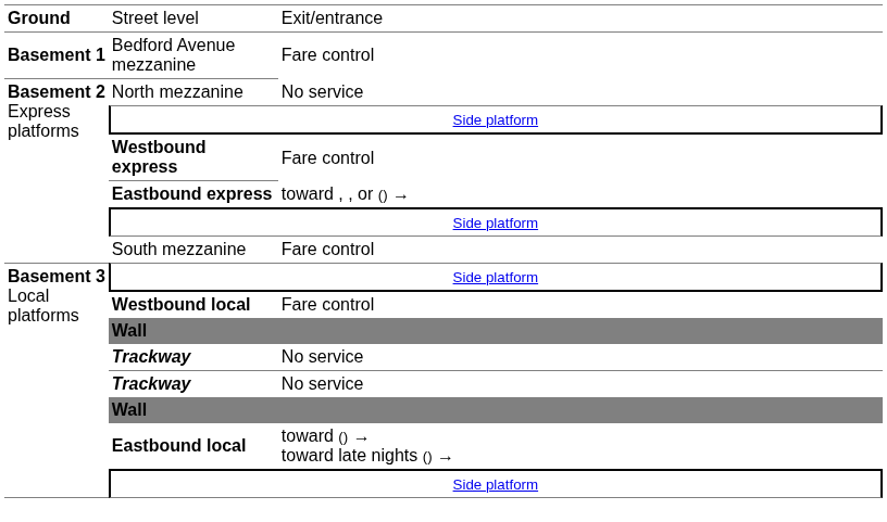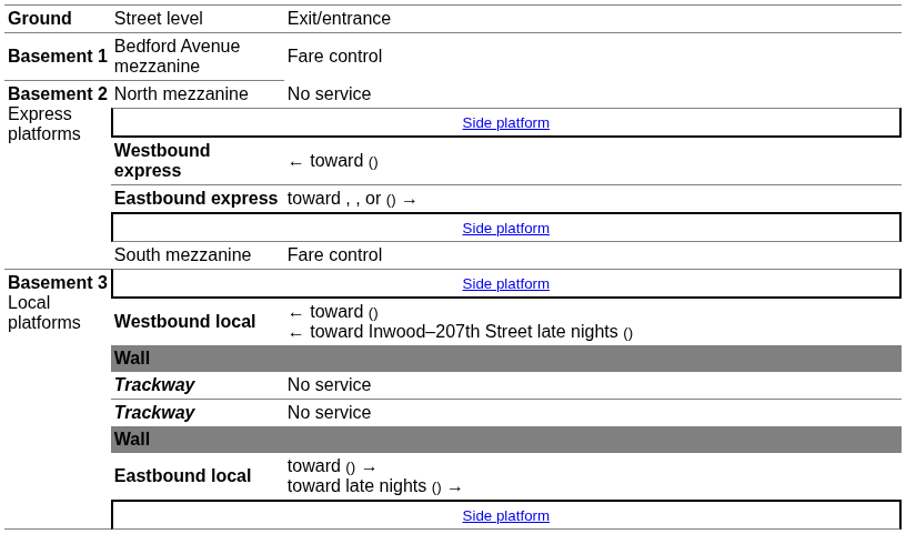Westbound express | column 3: Fare control -> ← toward ()
Westbound local | column 3: Fare control -> ← toward () ← toward Inwood–207th Street late nights ()
